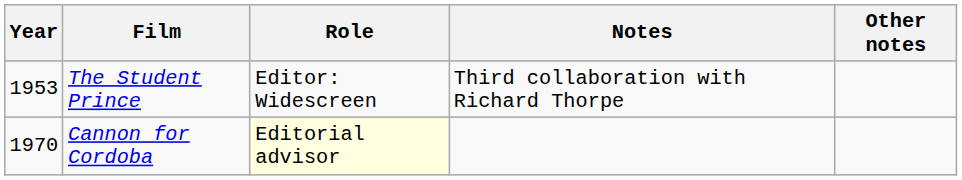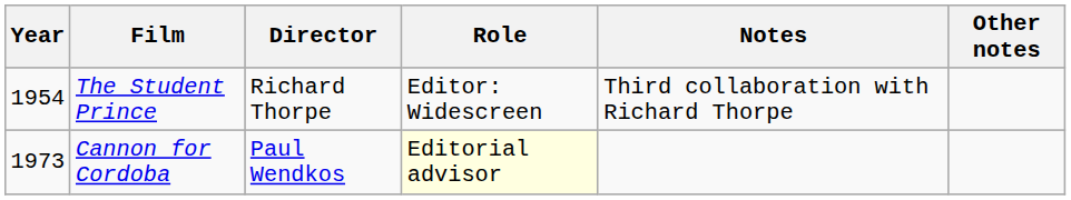+ column: Director | Richard Thorpe | Paul Wendkos
The Student Prince | Year: 1953 -> 1954
Cannon for Cordoba | Year: 1970 -> 1973
